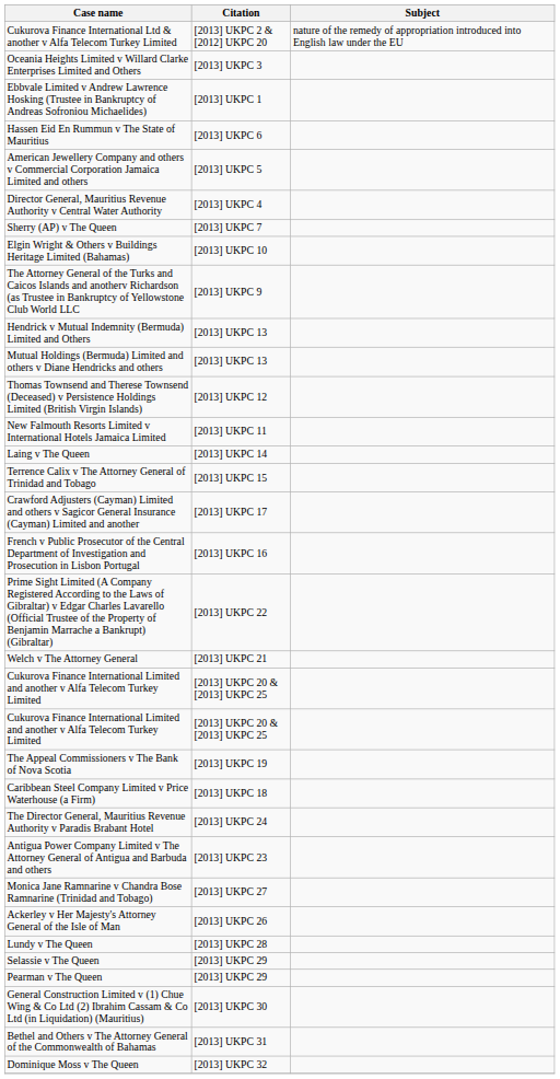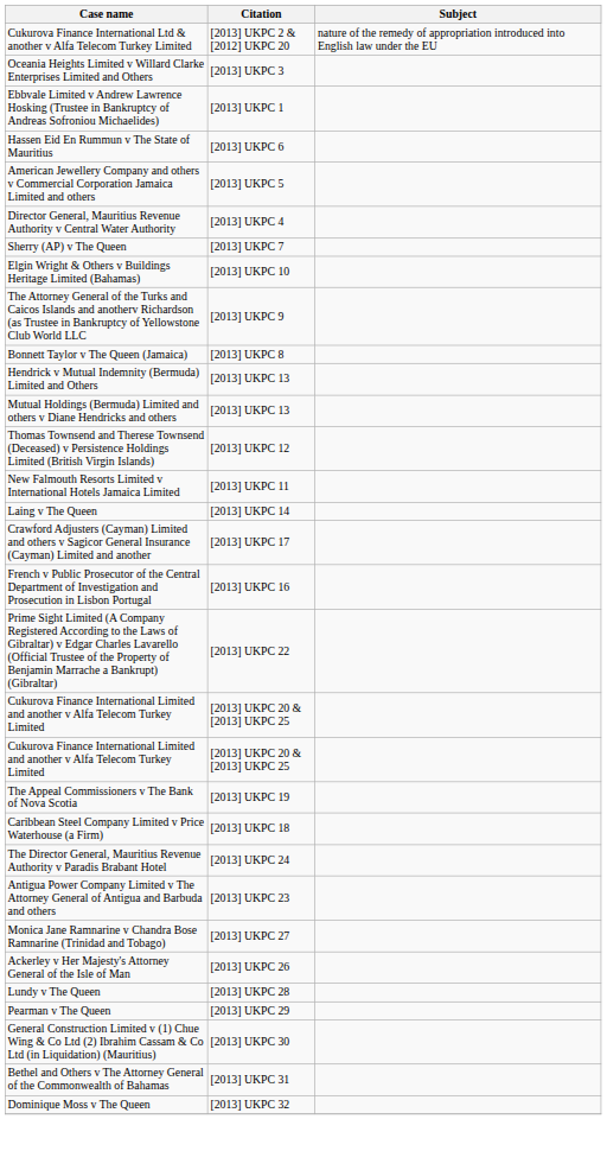+ row: Bonnett Taylor v The Queen (Jamaica) | [2013] UKPC 8
- row: Terrence Calix v The Attorney General of Trinidad and Tobago | [2013] UKPC 15
- row: Welch v The Attorney General | [2013] UKPC 21
- row: Selassie v The Queen | [2013] UKPC 29
